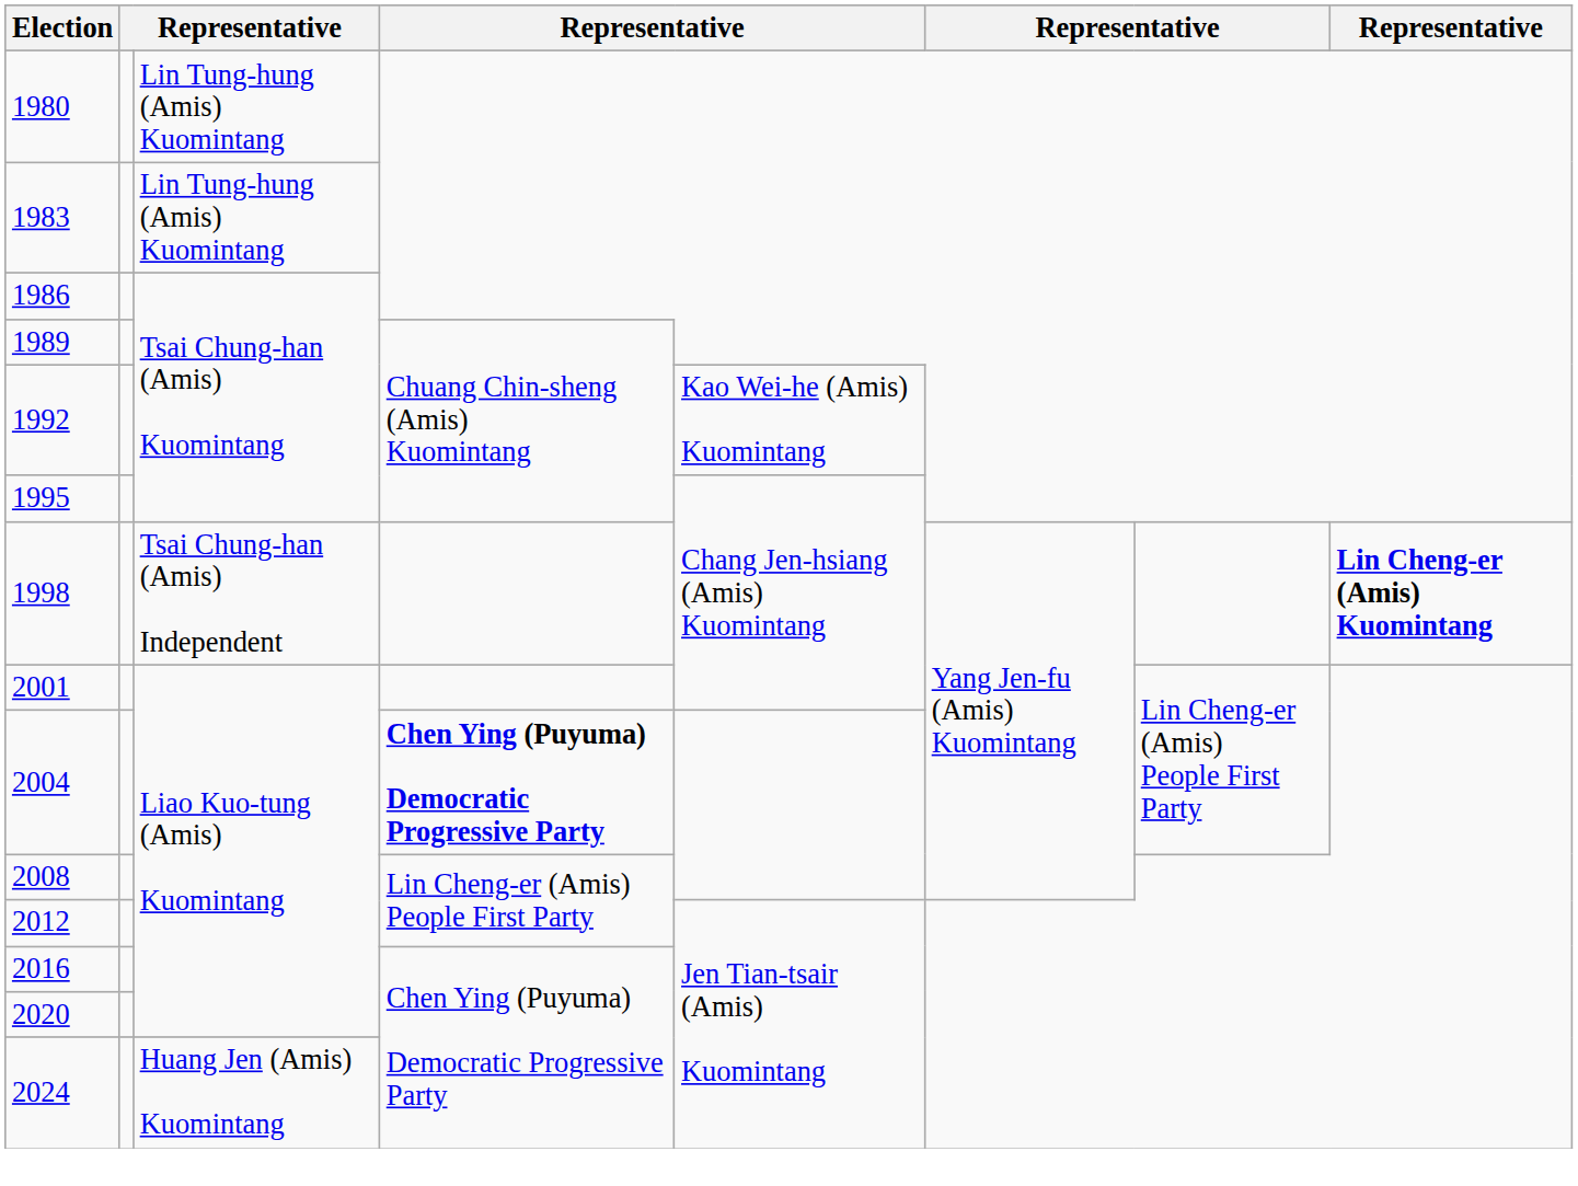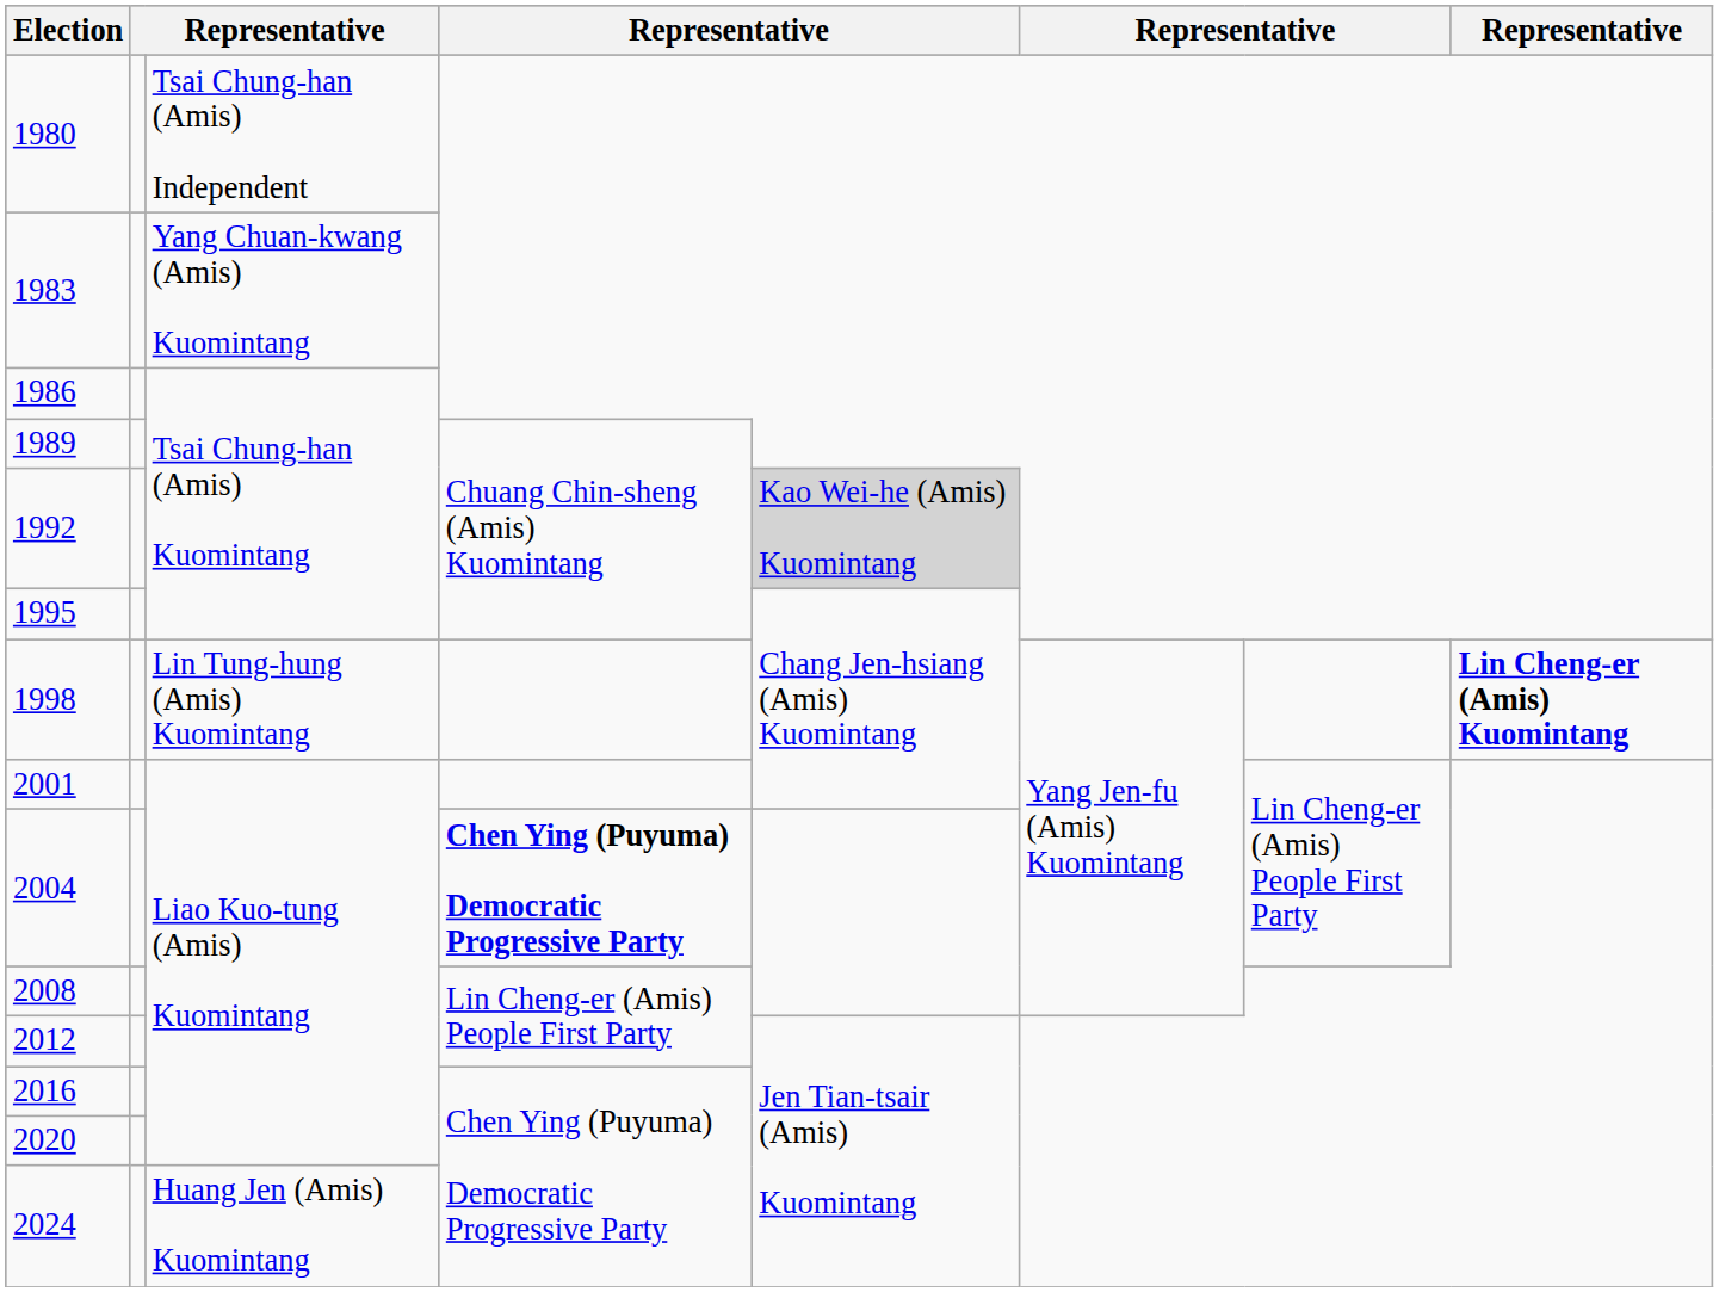1980 | column 3: Lin Tung-hung (Amis) Kuomintang -> Tsai Chung-han (Amis) Independent
1983 | column 3: Lin Tung-hung (Amis) Kuomintang -> Yang Chuan-kwang (Amis) Kuomintang
1992 | column 5: no background -> lightgrey background
1998 | column 3: Tsai Chung-han (Amis) Independent -> Lin Tung-hung (Amis) Kuomintang
